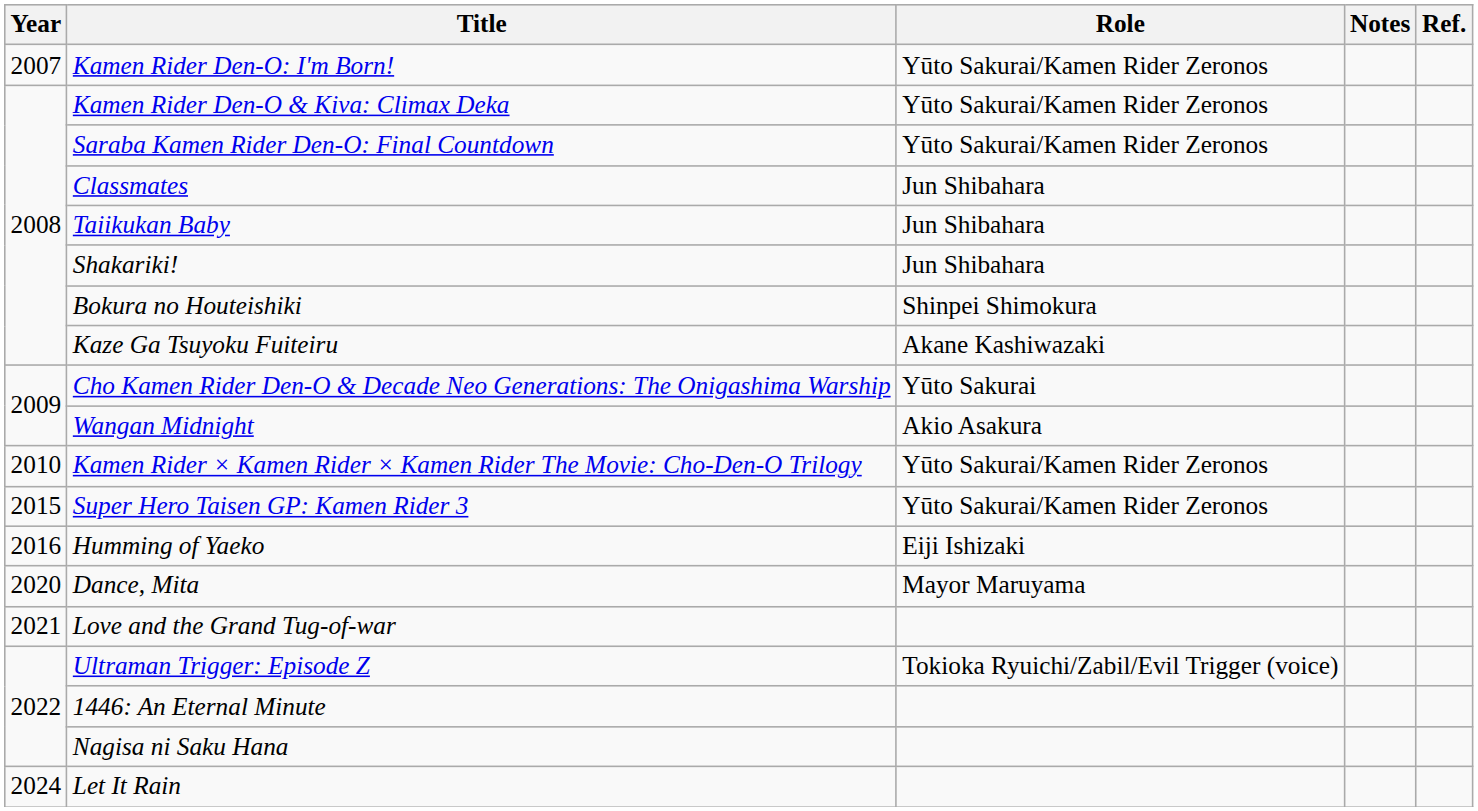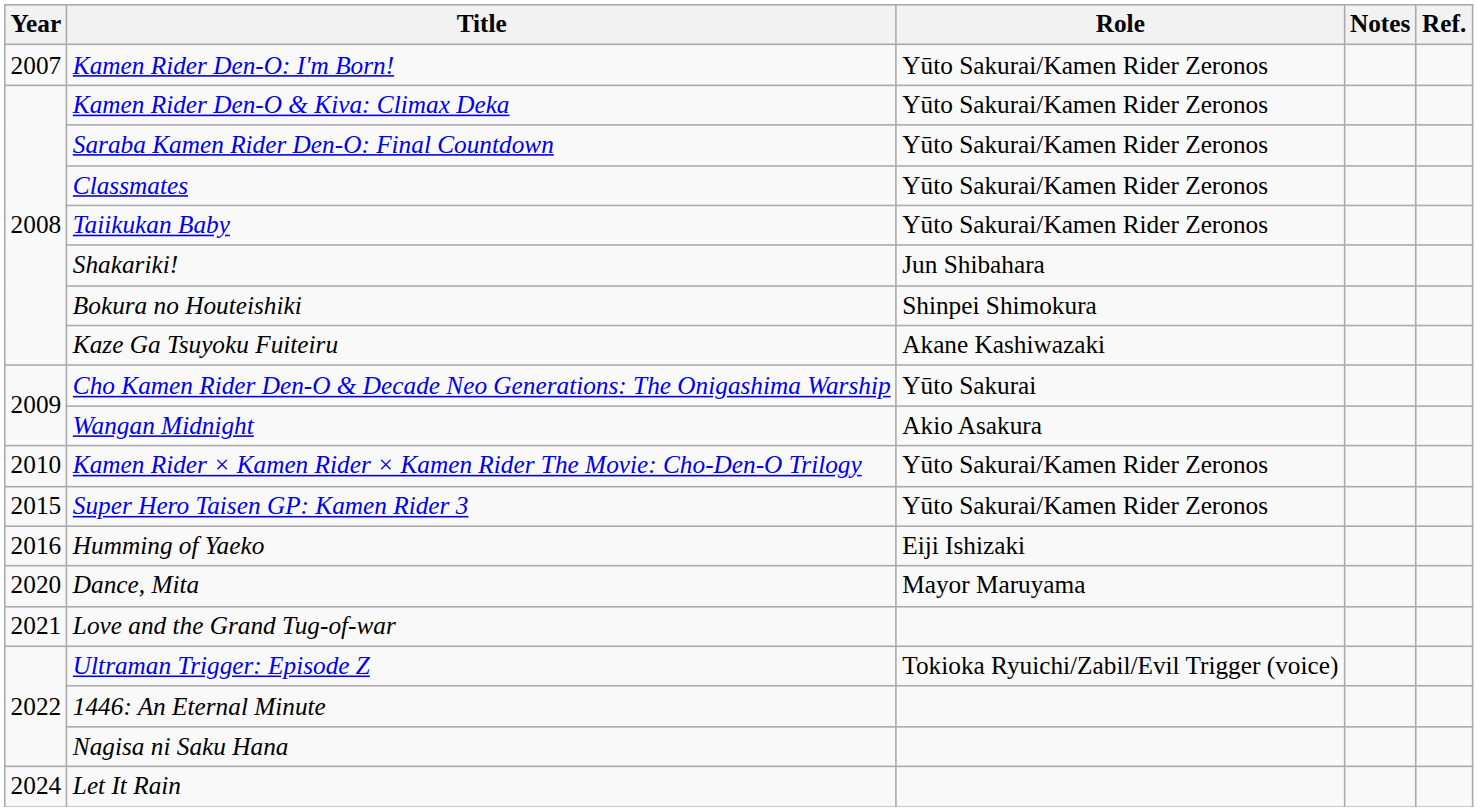Classmates | Role: Jun Shibahara -> Yūto Sakurai/Kamen Rider Zeronos
Taiikukan Baby | Role: Jun Shibahara -> Yūto Sakurai/Kamen Rider Zeronos
